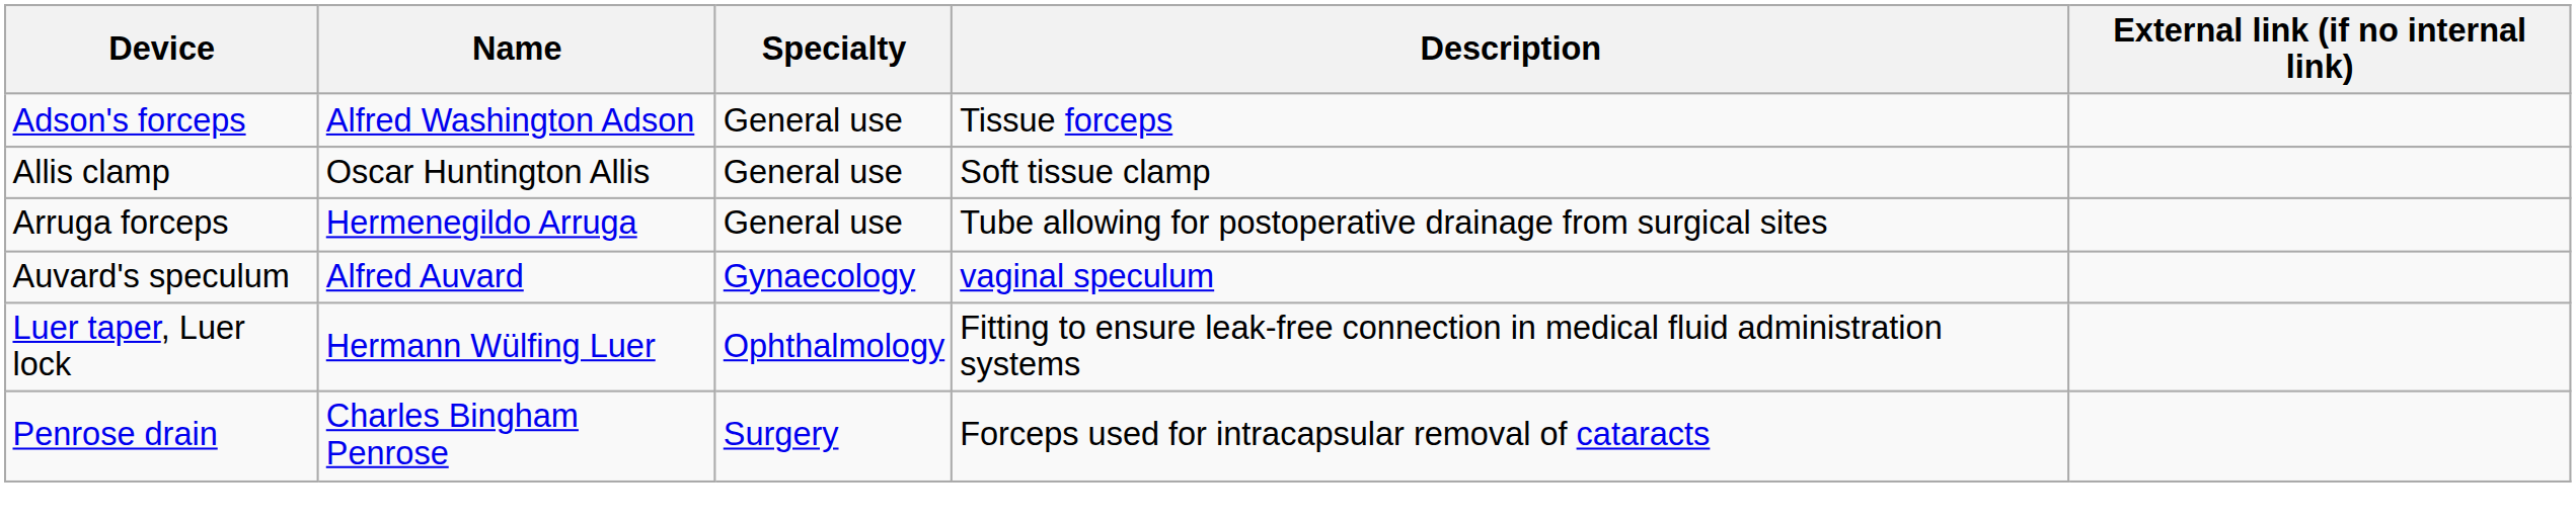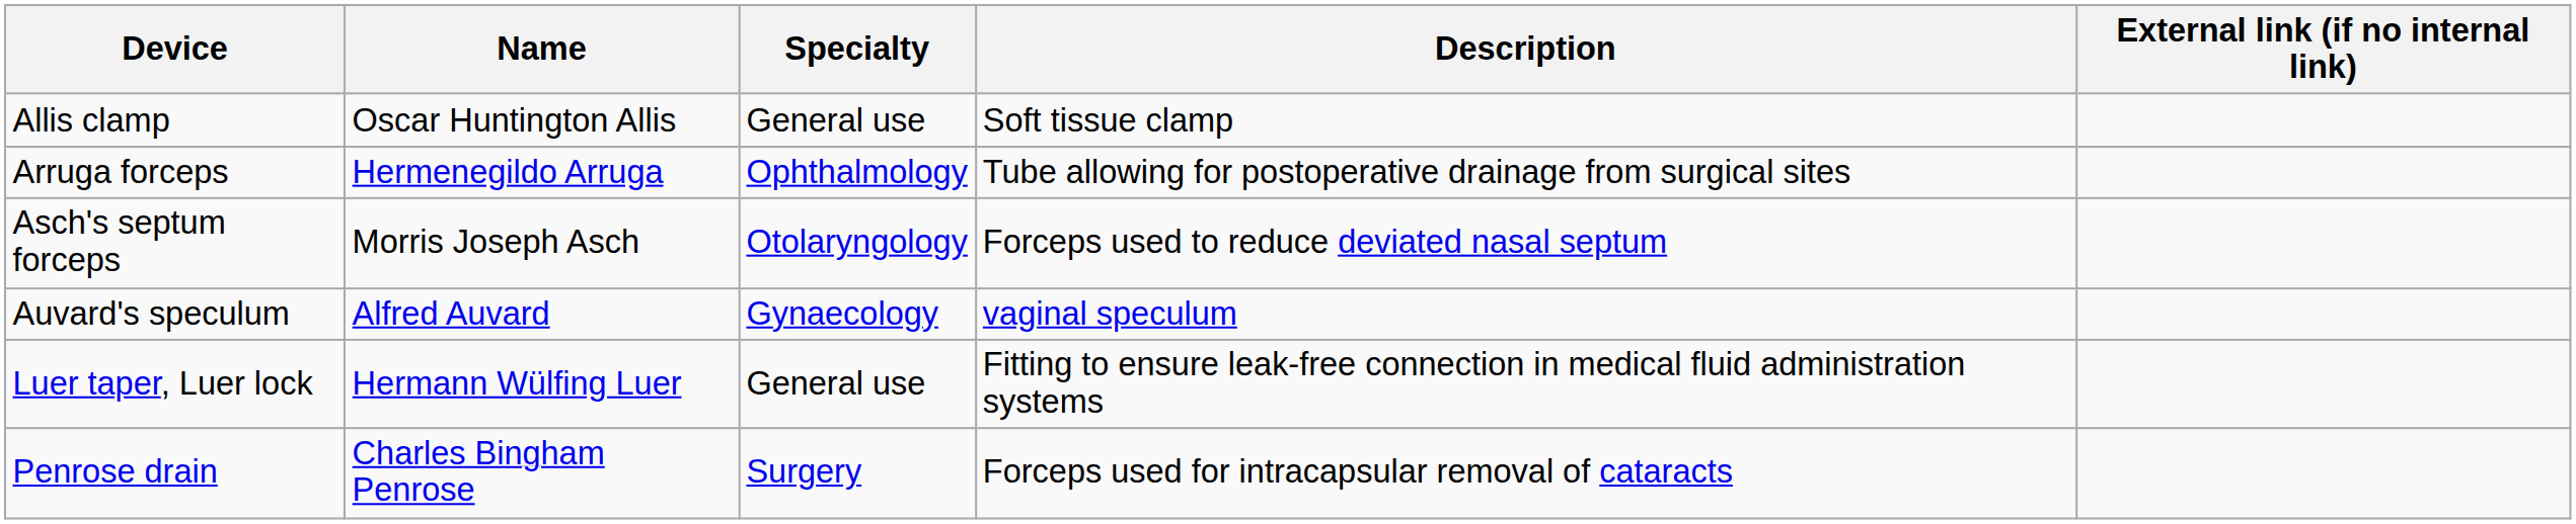- row: Adson's forceps | Alfred Washington Adson | General use | Tissue forceps
Arruga forceps | Specialty: General use -> Ophthalmology
+ row: Asch's septum forceps | Morris Joseph Asch | Otolaryngology | Forceps used to reduce deviated nasal septum
Luer taper, Luer lock | Specialty: Ophthalmology -> General use
